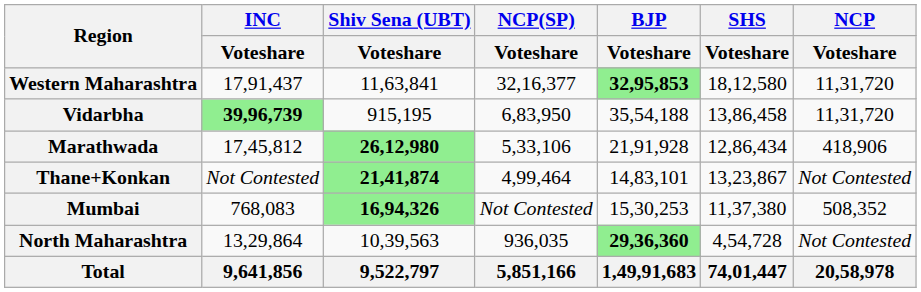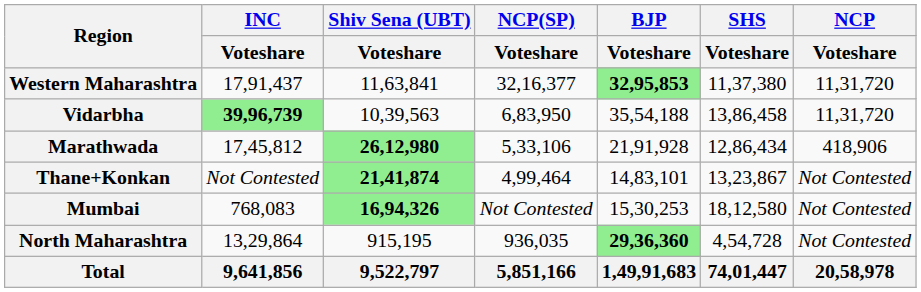Western Maharashtra | SHS / Voteshare: 18,12,580 -> 11,37,380
Vidarbha | Shiv Sena (UBT) / Voteshare: 915,195 -> 10,39,563
Mumbai | SHS / Voteshare: 11,37,380 -> 18,12,580
Mumbai | NCP / Voteshare: 508,352 -> Not Contested
North Maharashtra | Shiv Sena (UBT) / Voteshare: 10,39,563 -> 915,195
